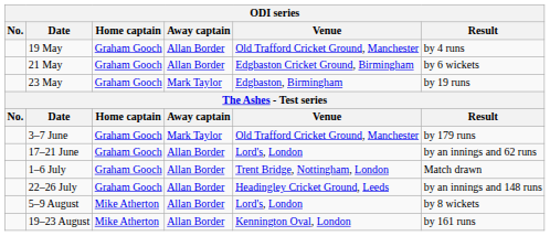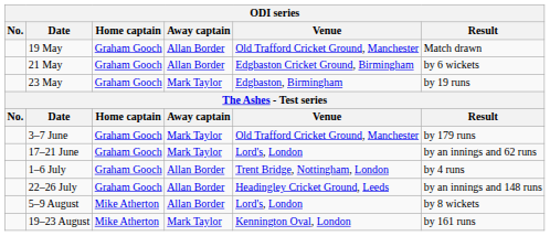19 May | Result: by 4 runs -> Match drawn
17–21 June | Away captain: Allan Border -> Mark Taylor
1–6 July | Result: Match drawn -> by 4 runs
19–23 August | Away captain: Allan Border -> Mark Taylor
